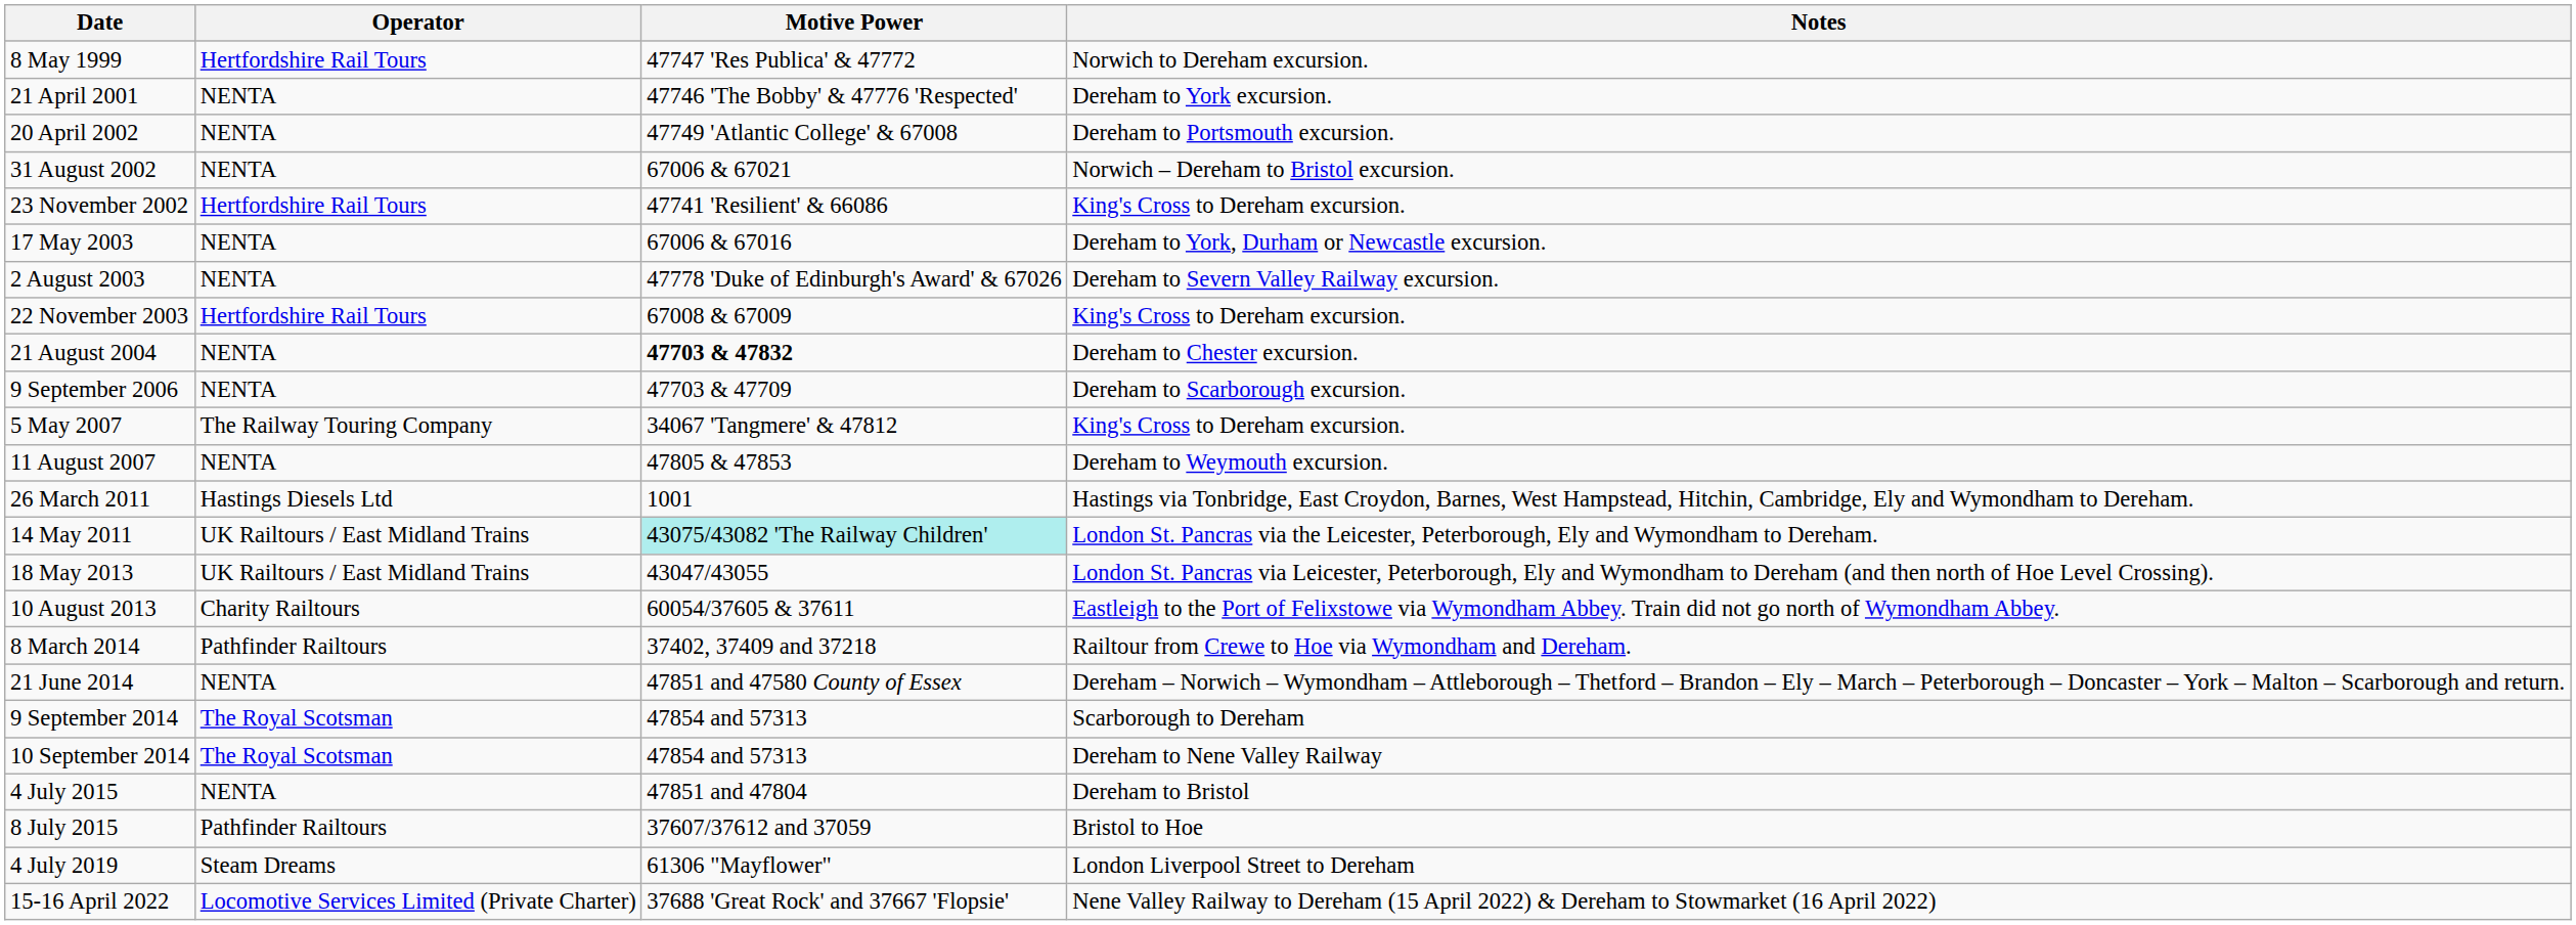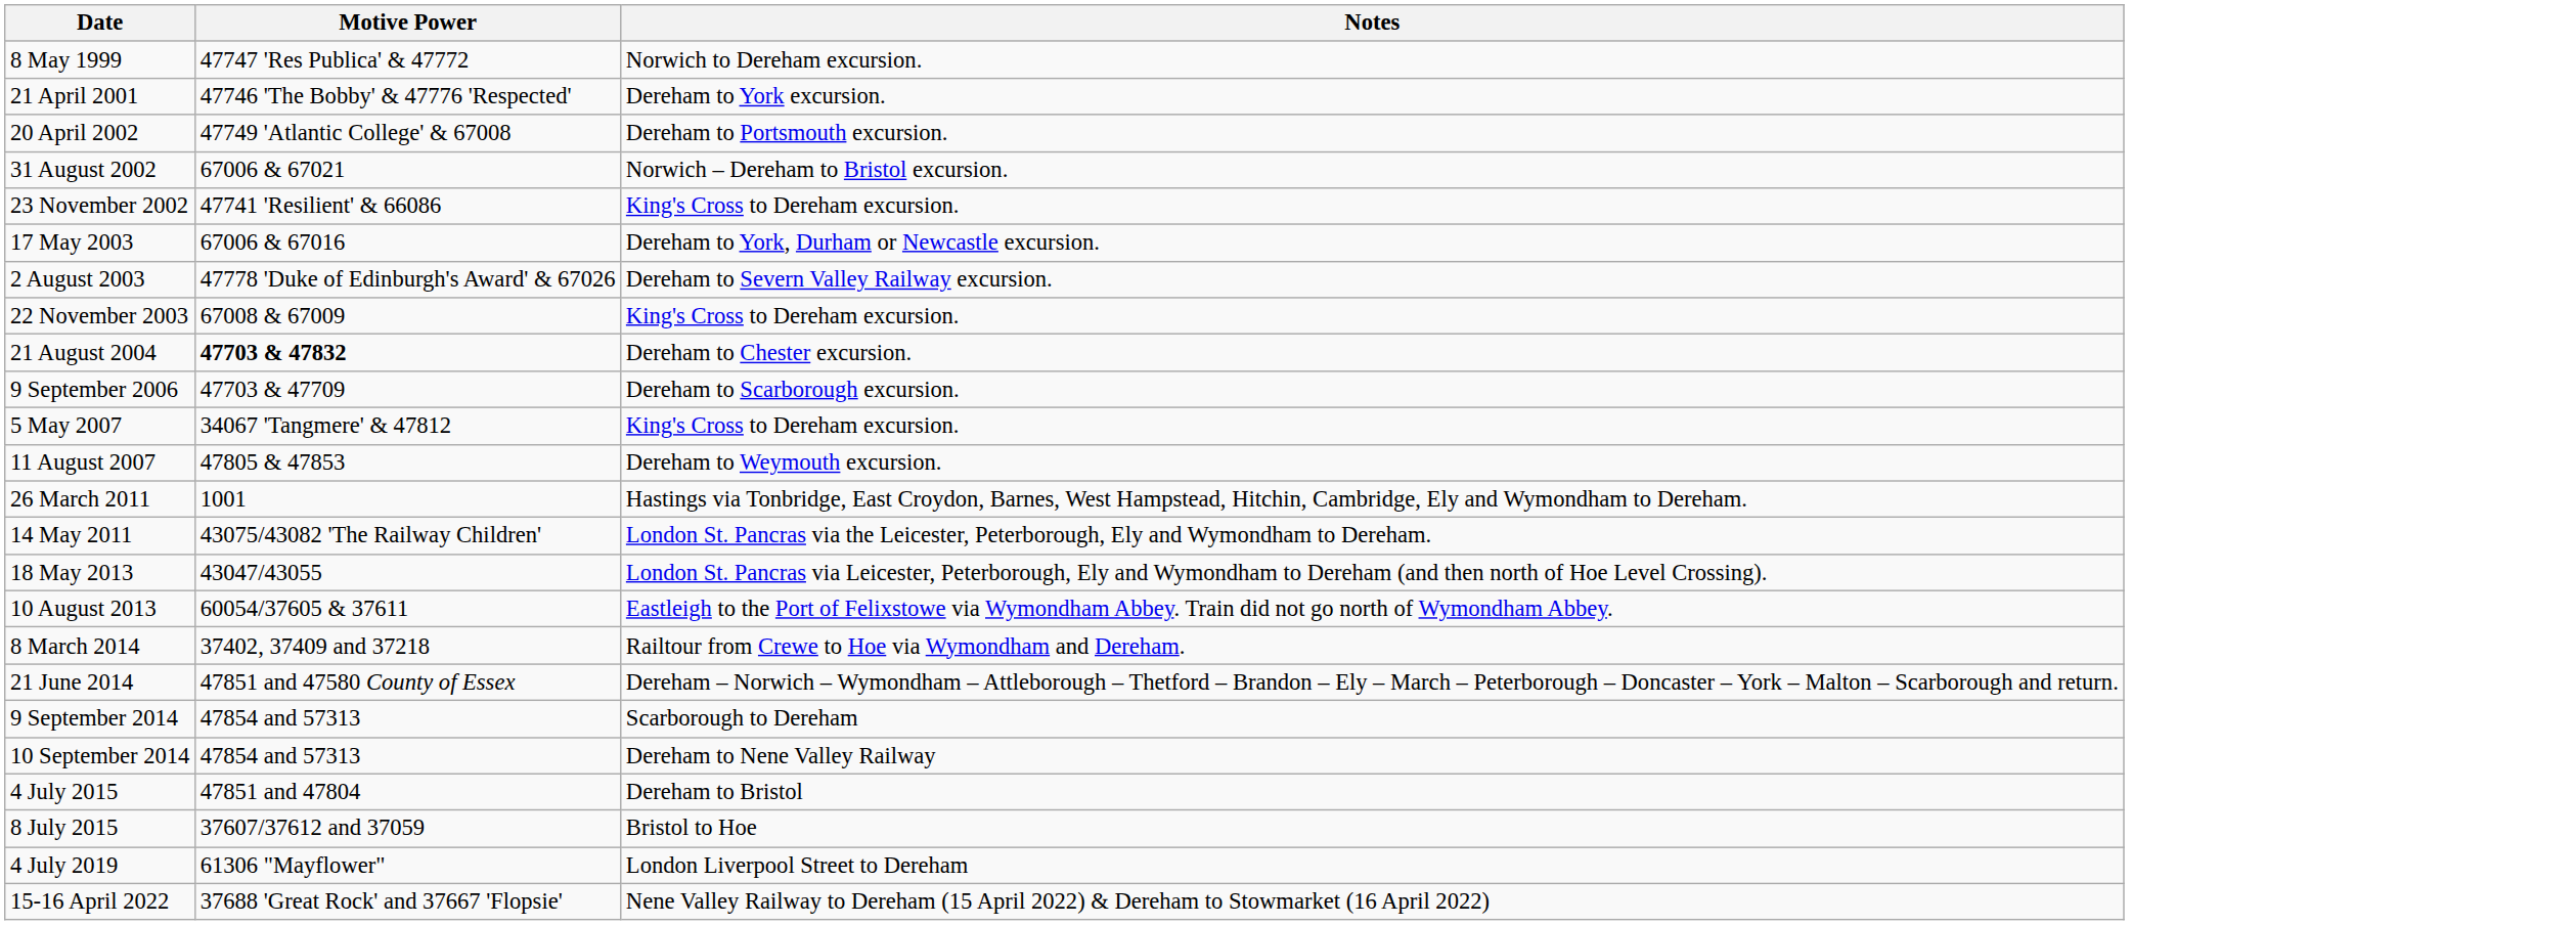- column: Operator | Hertfordshire Rail Tours | NENTA | NENTA | NENTA | Hertfordshire Rail Tours | NENTA | NENTA | Hertfordshire Rail Tours | NENTA | NENTA | The Railway Touring Company | NENTA | Hastings Diesels Ltd | UK Railtours / East Midland Trains | UK Railtours / East Midland Trains | Charity Railtours | Pathfinder Railtours | NENTA | The Royal Scotsman | The Royal Scotsman | NENTA | Pathfinder Railtours | Steam Dreams | Locomotive Services Limited (Private Charter)
14 May 2011 | Motive Power: paleturquoise background -> no background
